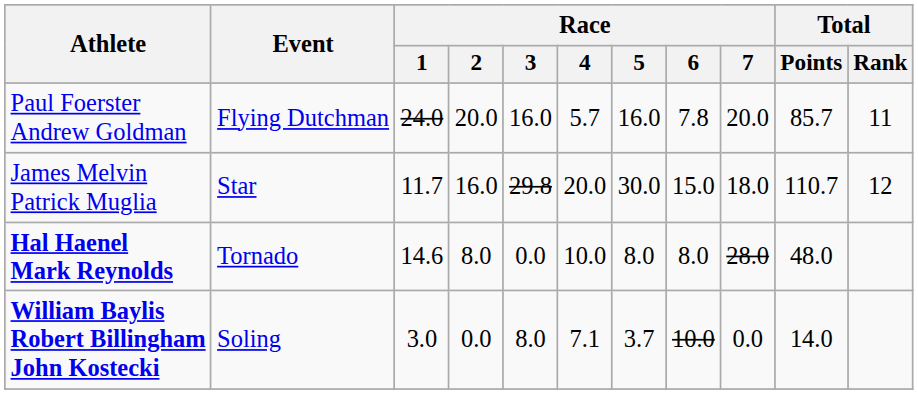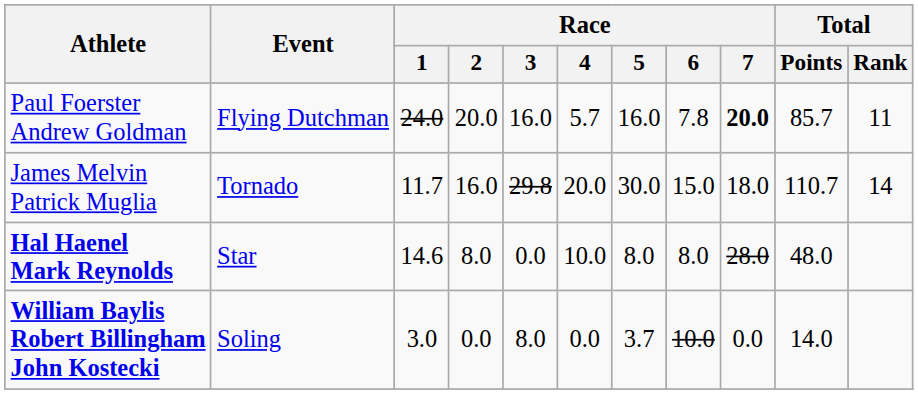Paul Foerster Andrew Goldman | Race / 7: normal -> bold
James Melvin Patrick Muglia | Event: Star -> Tornado
James Melvin Patrick Muglia | Total / Rank: 12 -> 14
Hal Haenel Mark Reynolds | Event: Tornado -> Star
William Baylis Robert Billingham John Kostecki | Race / 4: 7.1 -> 0.0
